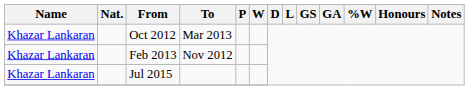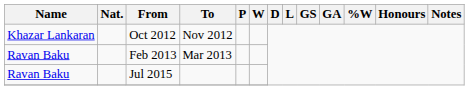Oct 2012 | To: Mar 2013 -> Nov 2012
Feb 2013 | Name: Khazar Lankaran -> Ravan Baku
Feb 2013 | To: Nov 2012 -> Mar 2013
Jul 2015 | Name: Khazar Lankaran -> Ravan Baku
